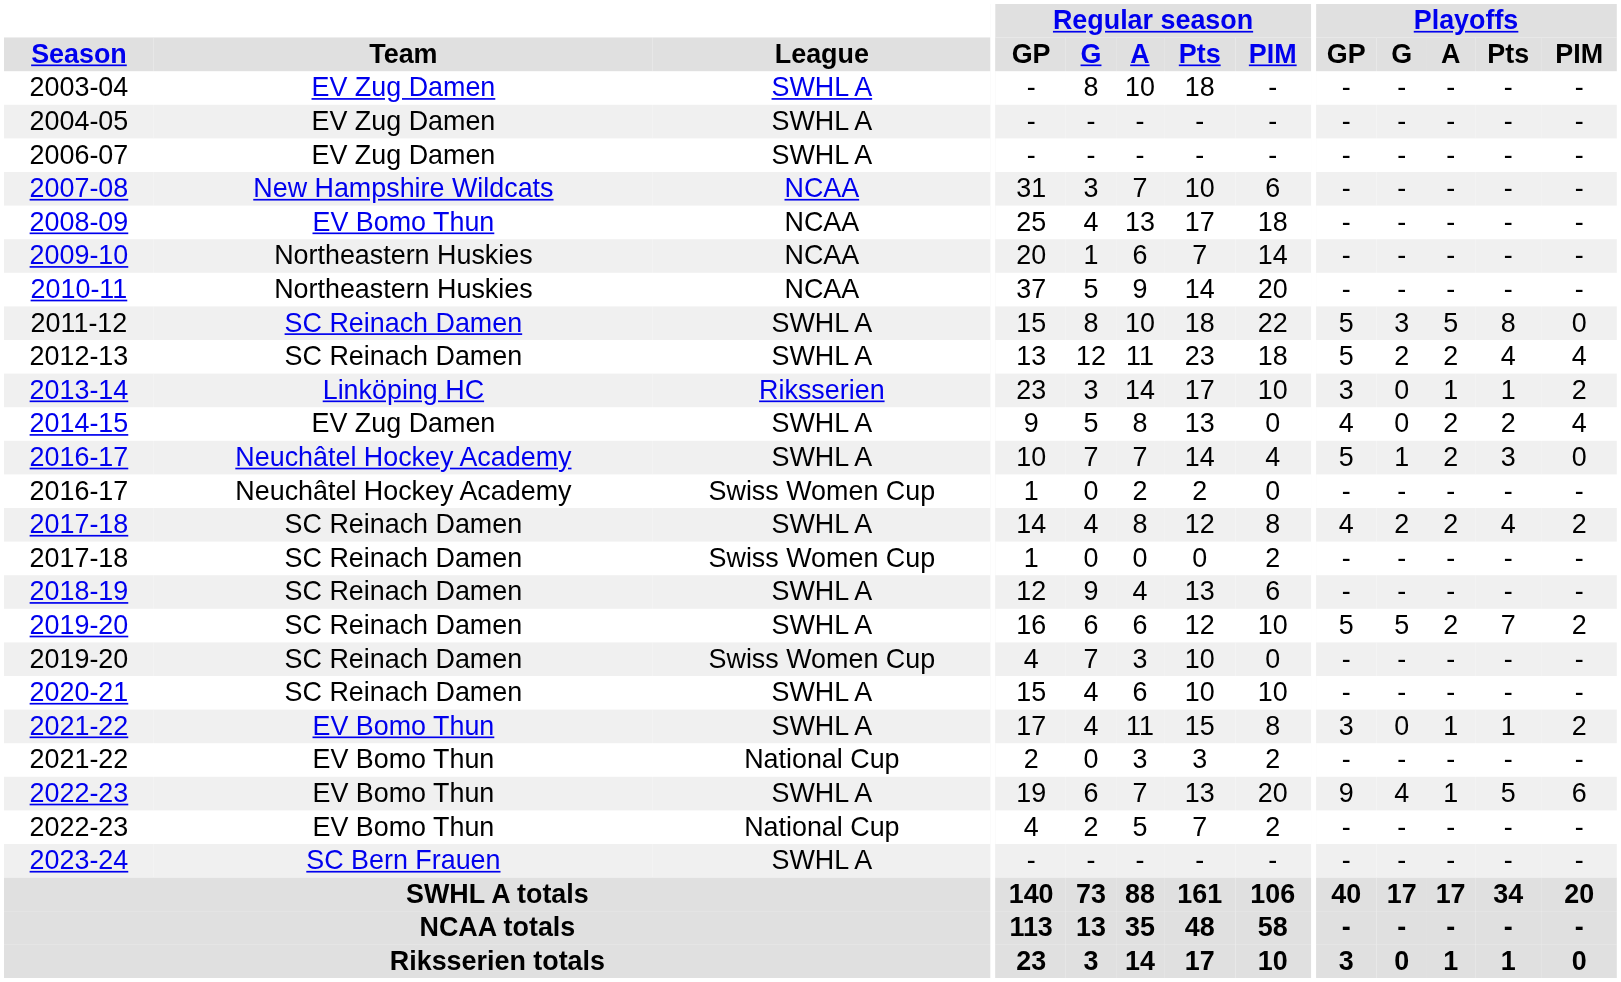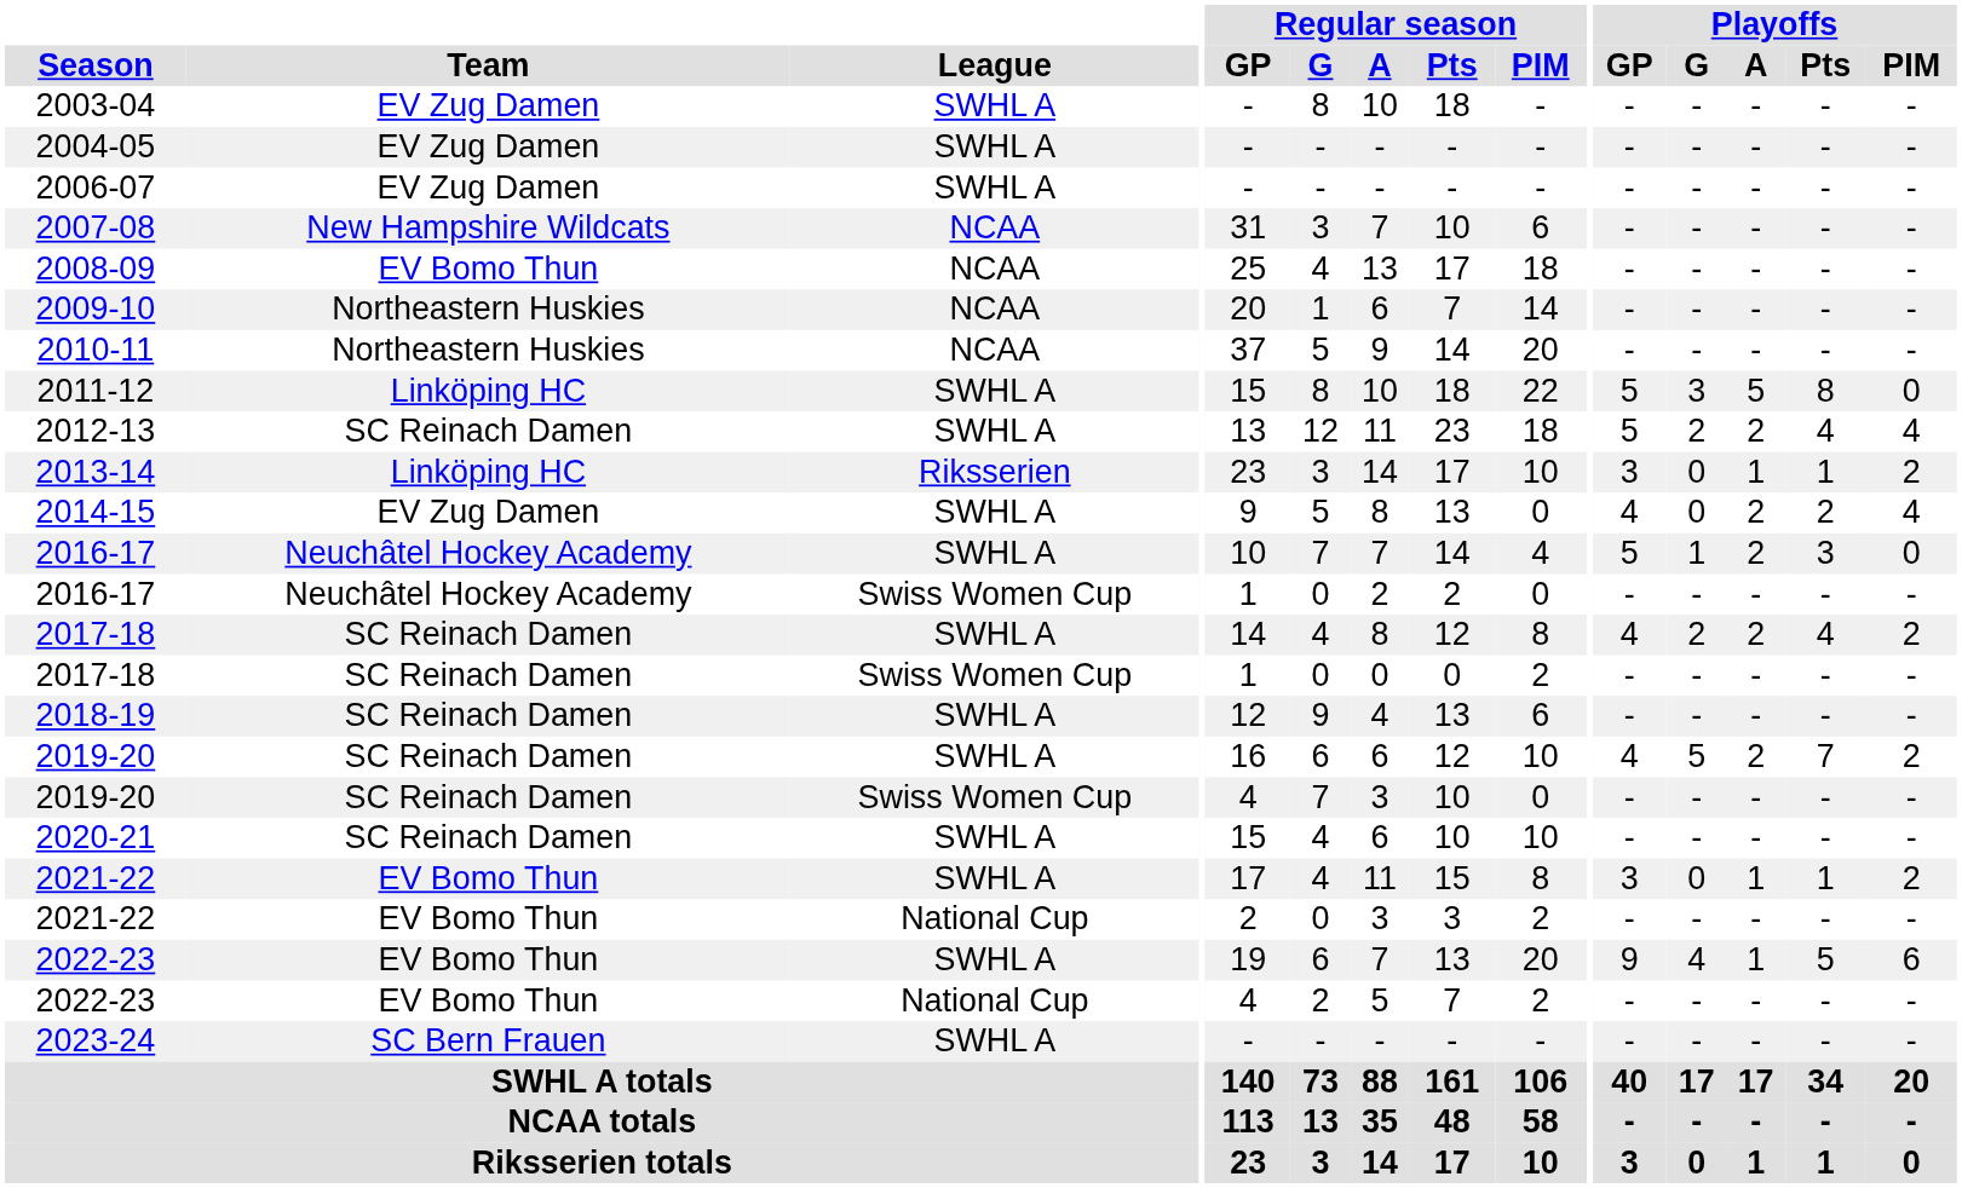2011-12 | Team: SC Reinach Damen -> Linköping HC
2019-20 / SWHL A | Playoffs / GP: 5 -> 4
